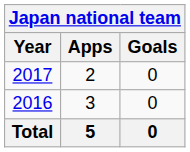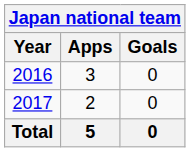rows swapped: 2016 <-> 2017
